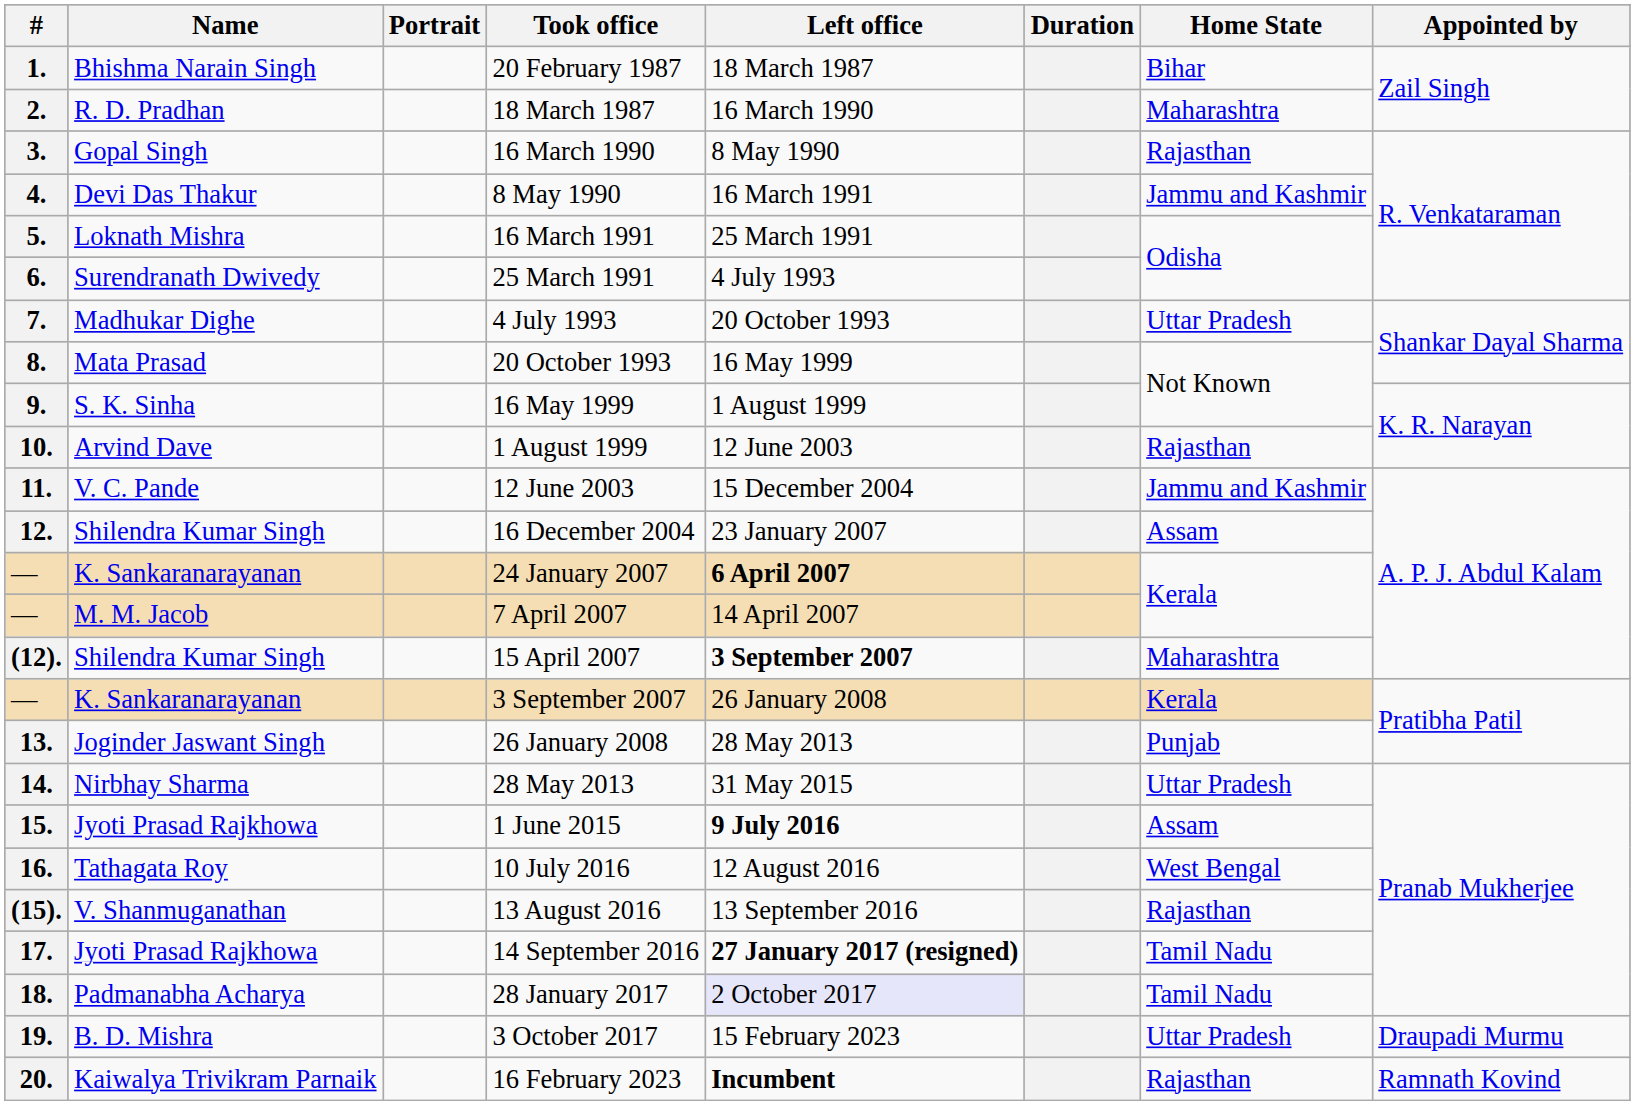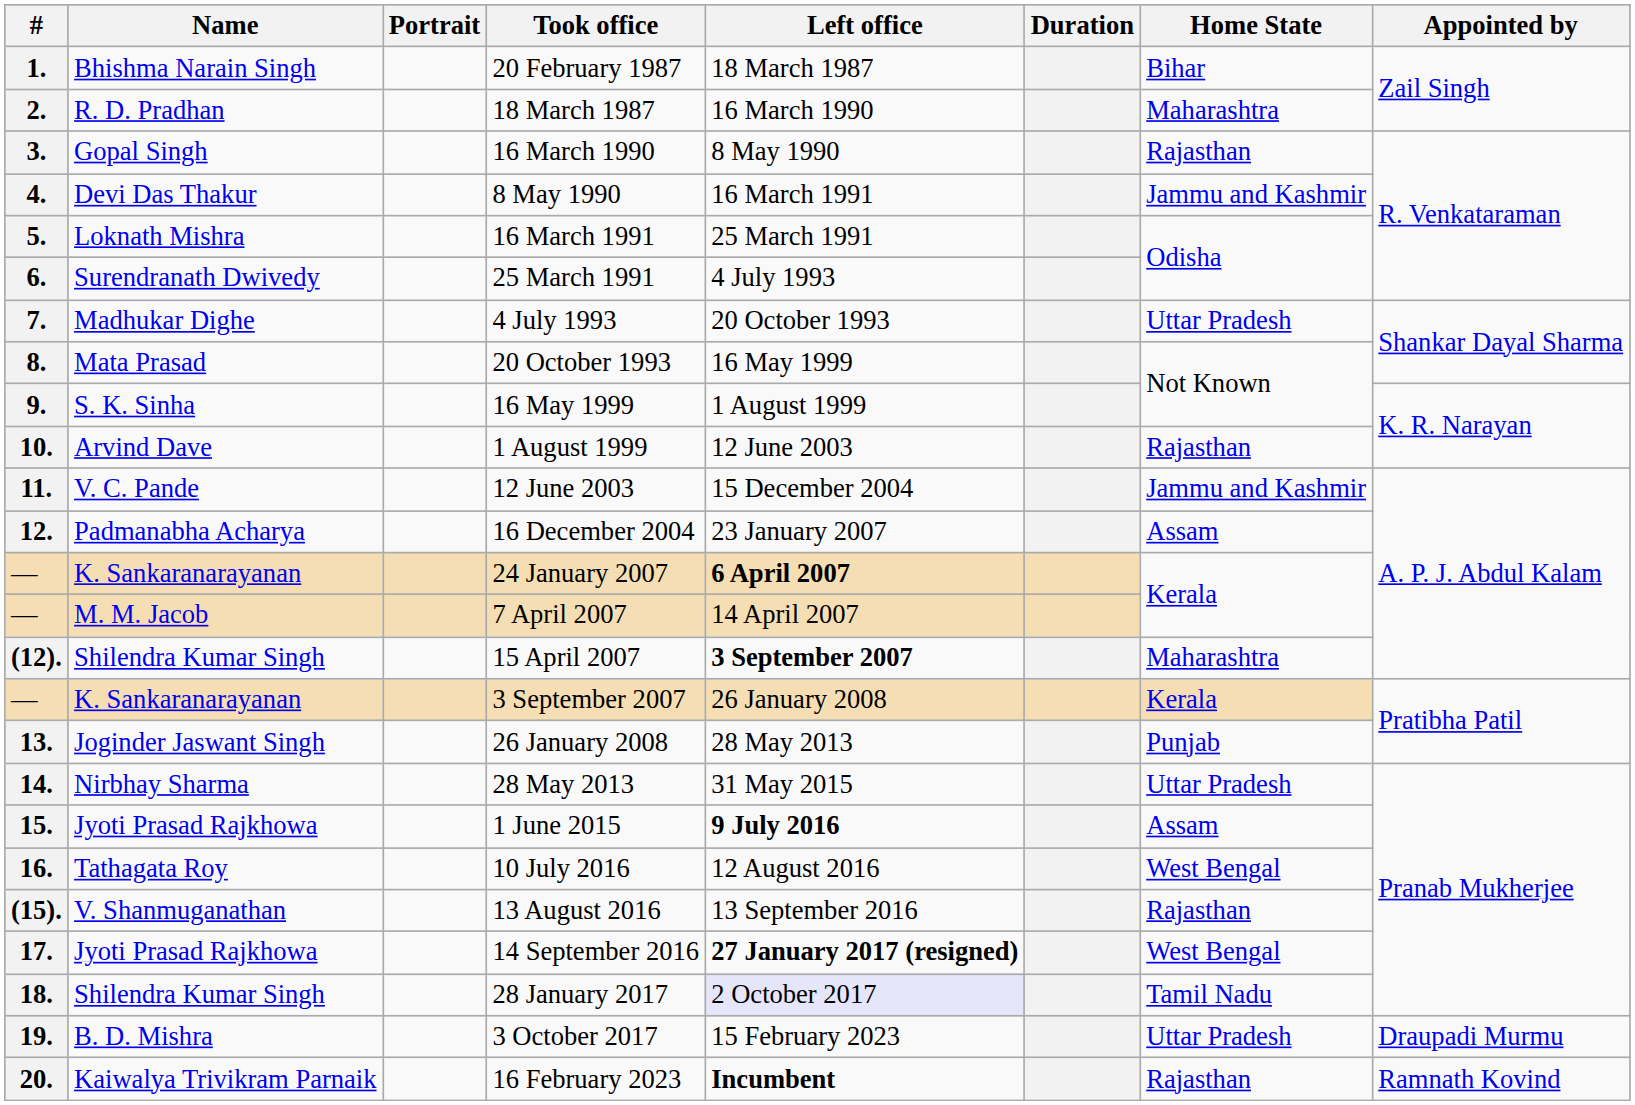16 December 2004 | Name: Shilendra Kumar Singh -> Padmanabha Acharya
14 September 2016 | Home State: Tamil Nadu -> West Bengal
28 January 2017 | Name: Padmanabha Acharya -> Shilendra Kumar Singh
